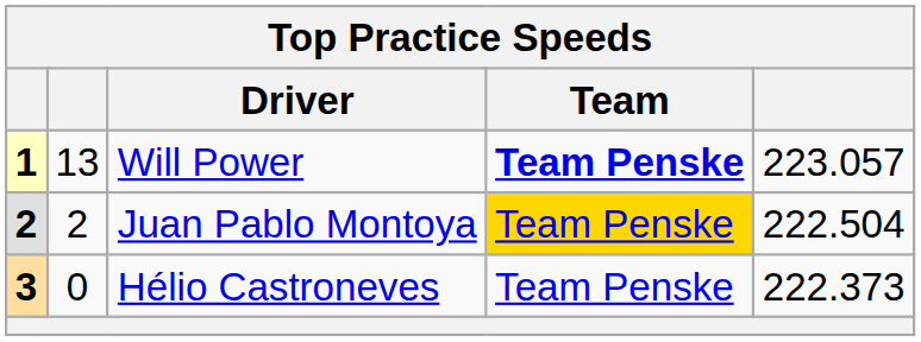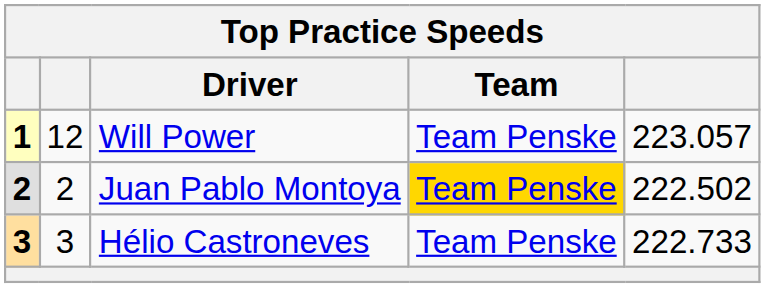Will Power | column 2: 13 -> 12
Will Power | Team: bold -> normal
Juan Pablo Montoya | column 5: 222.504 -> 222.502
Hélio Castroneves | column 2: 0 -> 3
Hélio Castroneves | column 5: 222.373 -> 222.733
